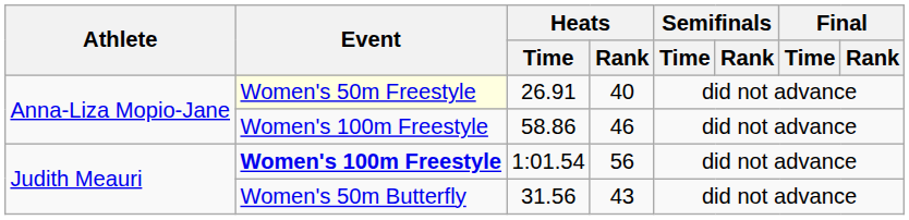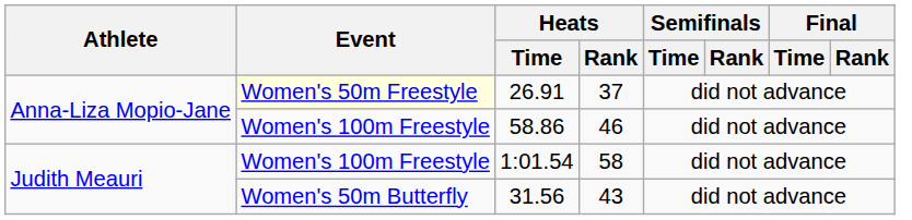26.91 | Heats / Rank: 40 -> 37
1:01.54 | Event: bold -> normal
1:01.54 | Heats / Rank: 56 -> 58
